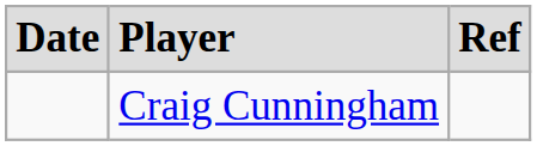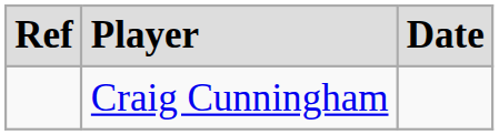columns swapped: Date <-> Ref
